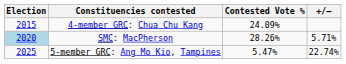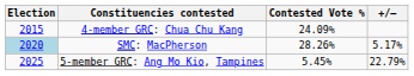SMC: MacPherson | +/–: 5.71% -> 5.17%
5-member GRC: Ang Mo Kio, Tampines | Contested Vote %: 5.47% -> 5.45%
5-member GRC: Ang Mo Kio, Tampines | +/–: 22.74% -> 22.79%
